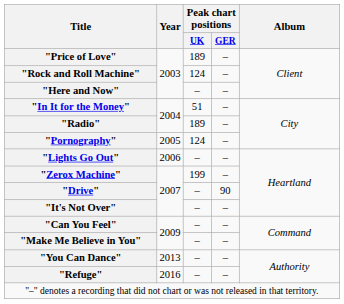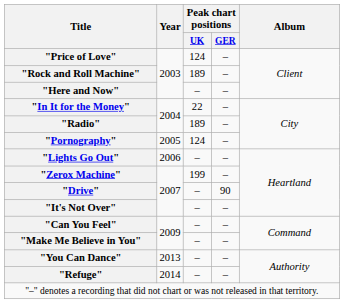"Price of Love" | Peak chart positions / UK: 189 -> 124
"Rock and Roll Machine" | Peak chart positions / UK: 124 -> 189
"In It for the Money" | Peak chart positions / UK: 51 -> 22
"Refuge" | Year: 2016 -> 2014
